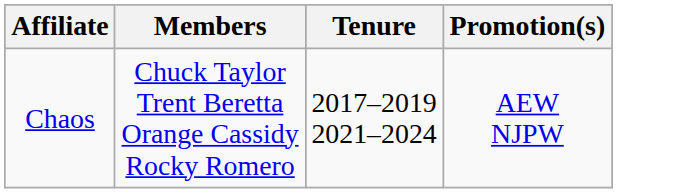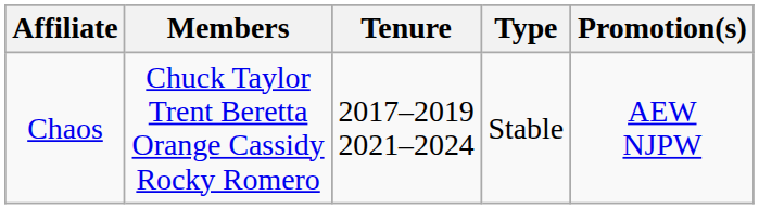+ column: Type | Stable
